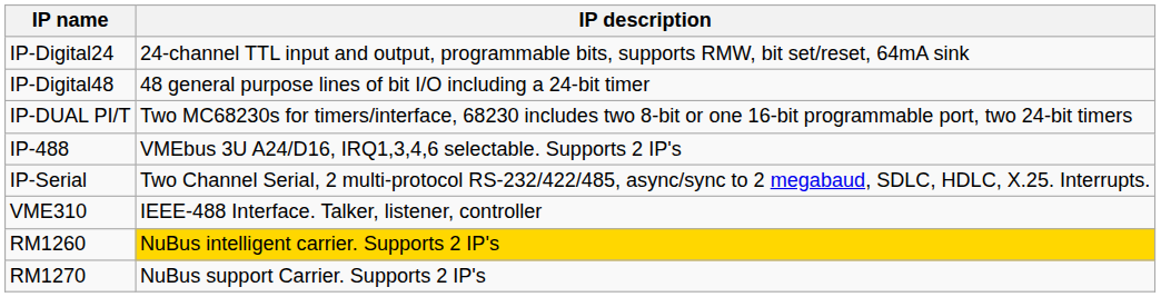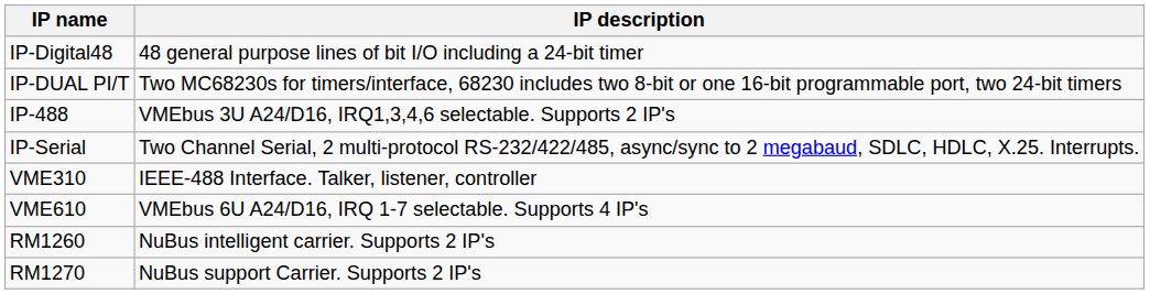- row: IP-Digital24 | 24-channel TTL input and output, programmable bits, supports RMW, bit set/reset, 64mA sink
+ row: VME610 | VMEbus 6U A24/D16, IRQ 1-7 selectable. Supports 4 IP's
RM1260 | IP description: gold background -> no background
